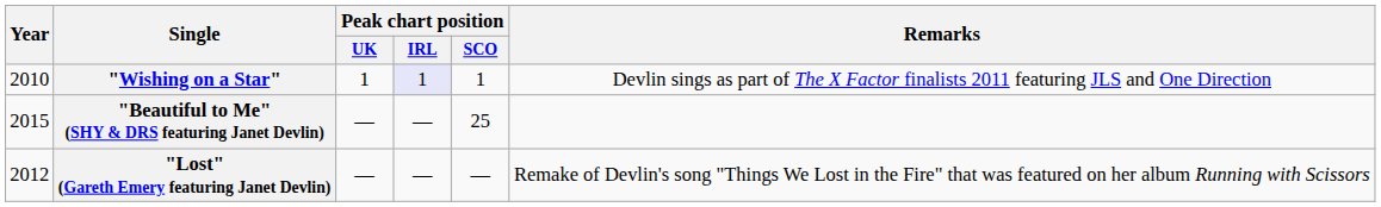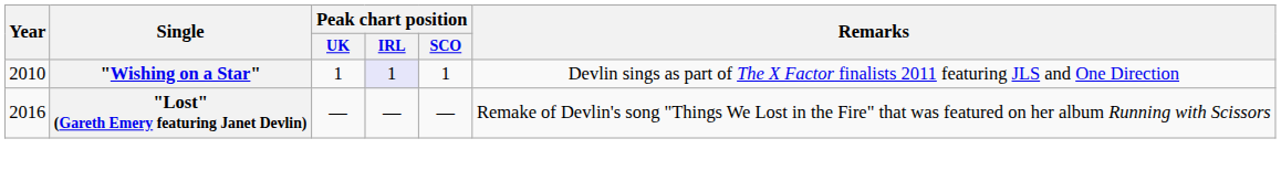- row: 2015 | "Beautiful to Me" (SHY & DRS featuring Janet Devlin) | — | — | 25
"Lost" (Gareth Emery featuring Janet Devlin) | Year: 2012 -> 2016
